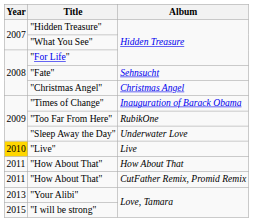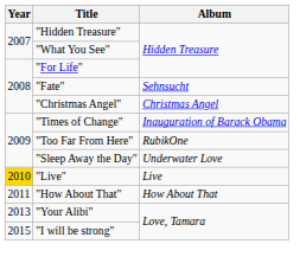- row: 2011 | "How About That" | CutFather Remix, Promid Remix
